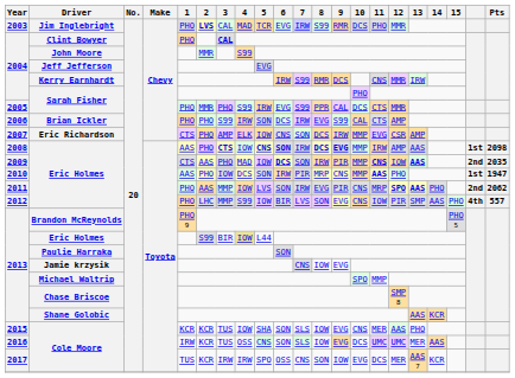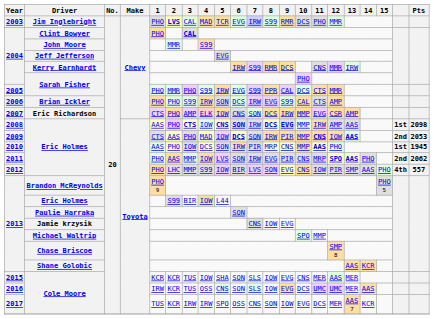2009 / Eric Holmes | Pts: 2035 -> 2053
2010 / Eric Holmes | Pts: 1947 -> 1945
2015 / Cole Moore | 13: PHO -> MER
